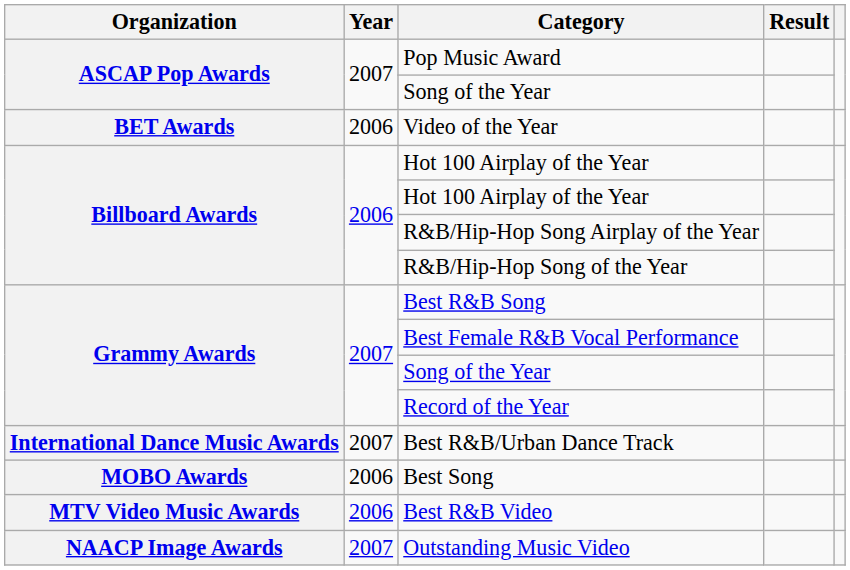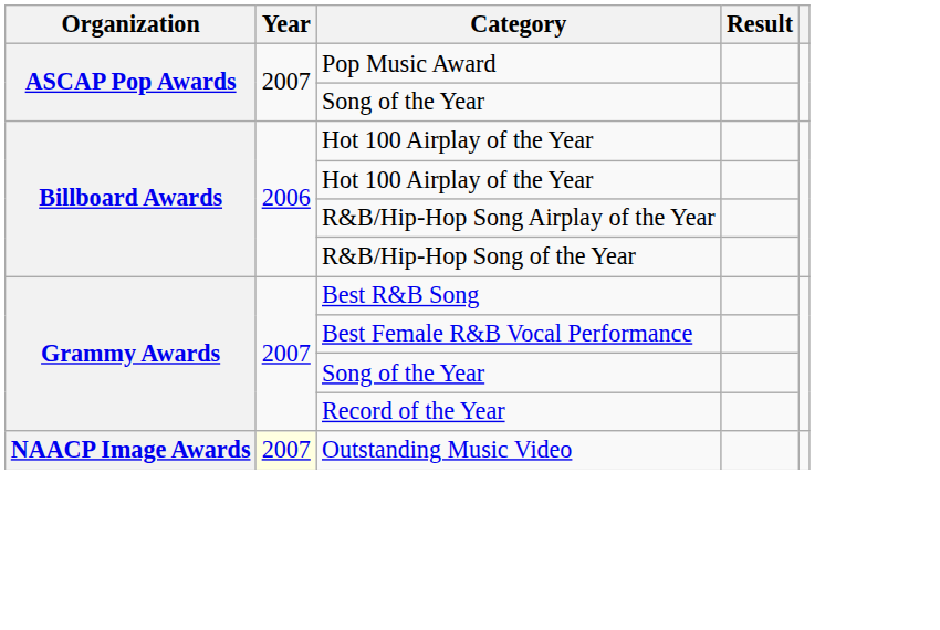- row: BET Awards | 2006 | Video of the Year
- row: International Dance Music Awards | 2007 | Best R&B/Urban Dance Track
- row: MOBO Awards | 2006 | Best Song
- row: MTV Video Music Awards | 2006 | Best R&B Video
Outstanding Music Video | Year: no background -> lightyellow background
